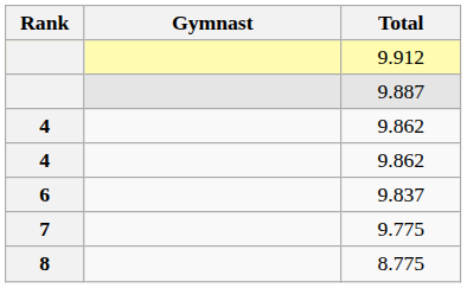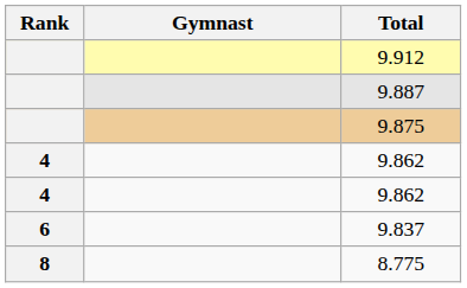+ row: 9.875
- row: 7 | 9.775
